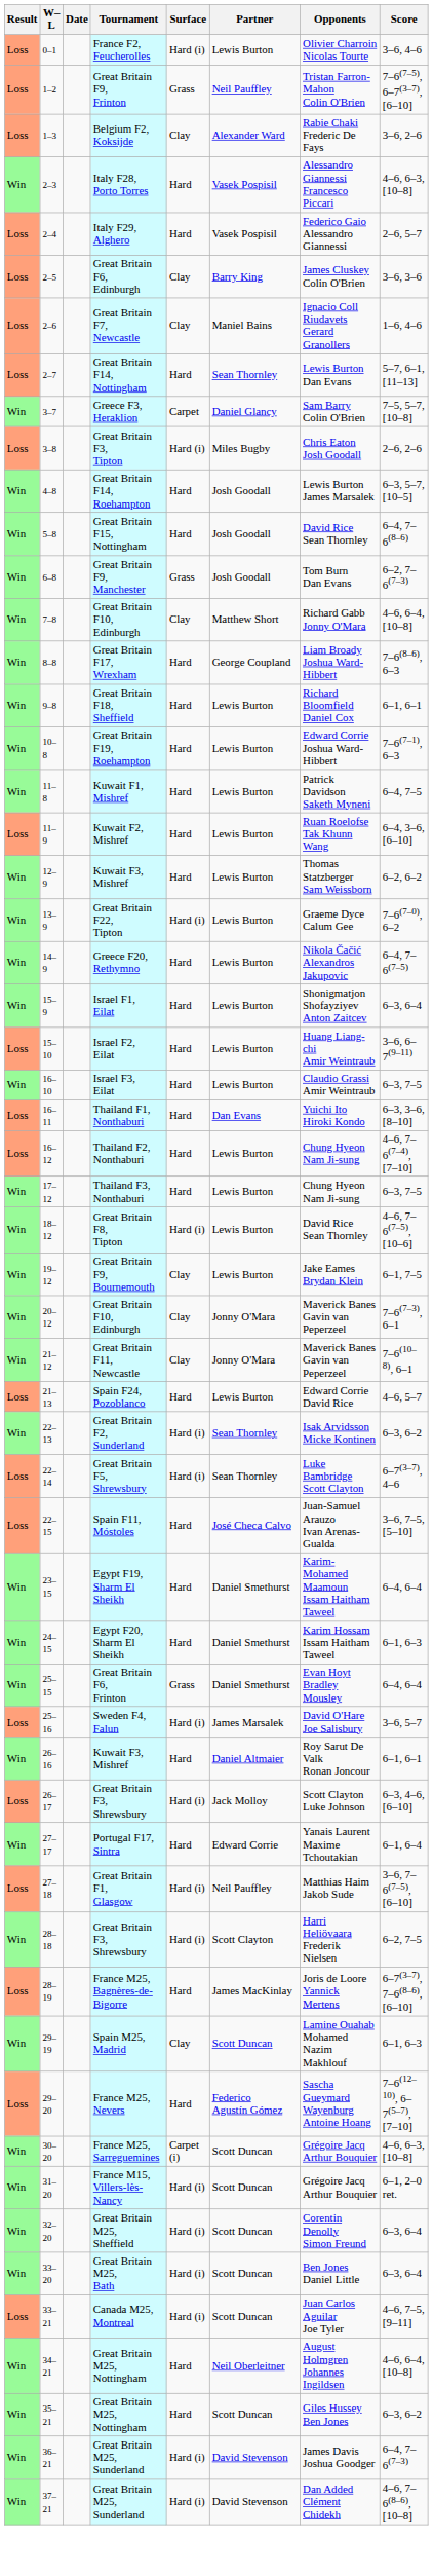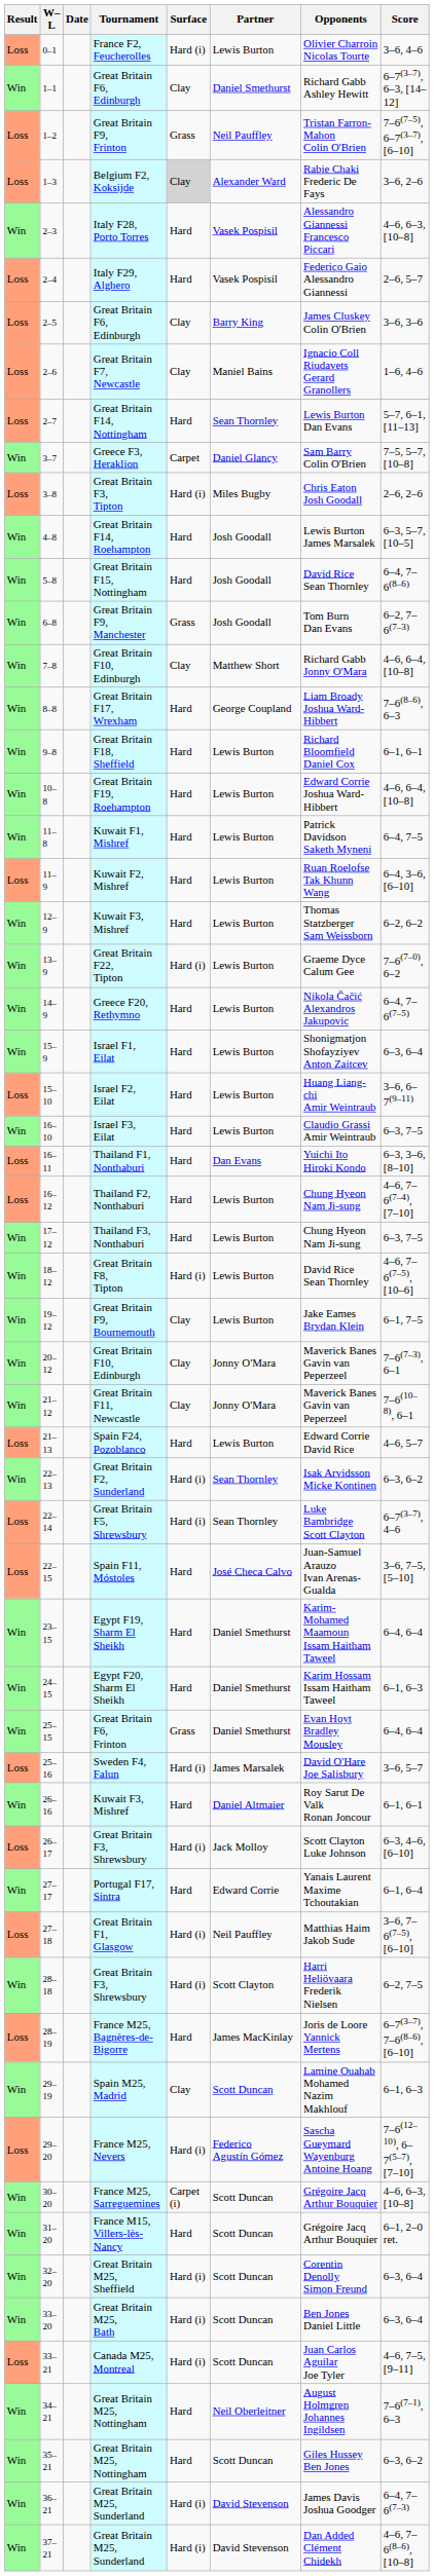+ row: Win | 1–1 | Great Britain F6, Edinburgh | Clay | Daniel Smethurst | Richard Gabb Ashley Hewitt | 6–7(3–7), 6–3, [14–12]
1–3 | Surface: no background -> lightgrey background
10–8 | Score: 7–6(7–1), 6–3 -> 4–6, 6–4, [10–8]
29–20 | Surface: Hard -> Hard (i)
31–20 | Surface: Hard (i) -> Hard
34–21 | Score: 4–6, 6–4, [10–8] -> 7–6(7–1), 6–3
